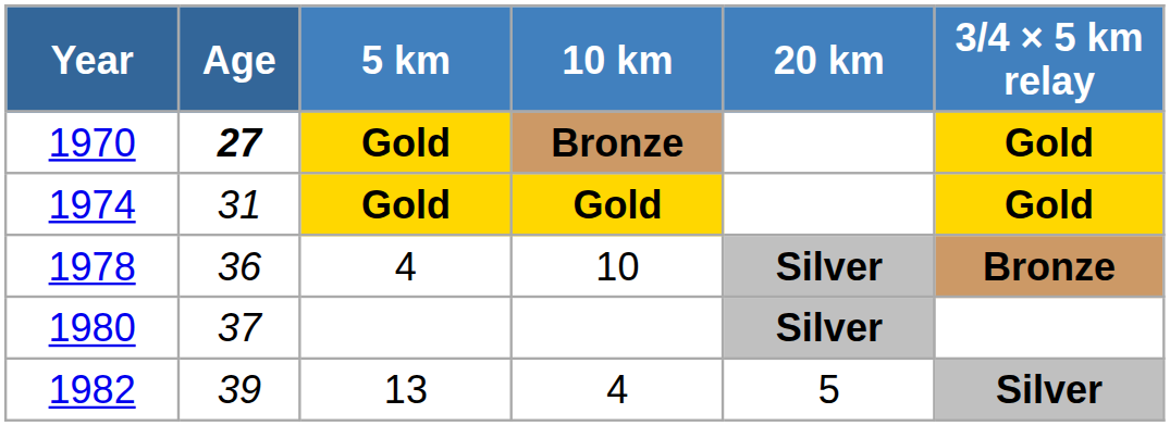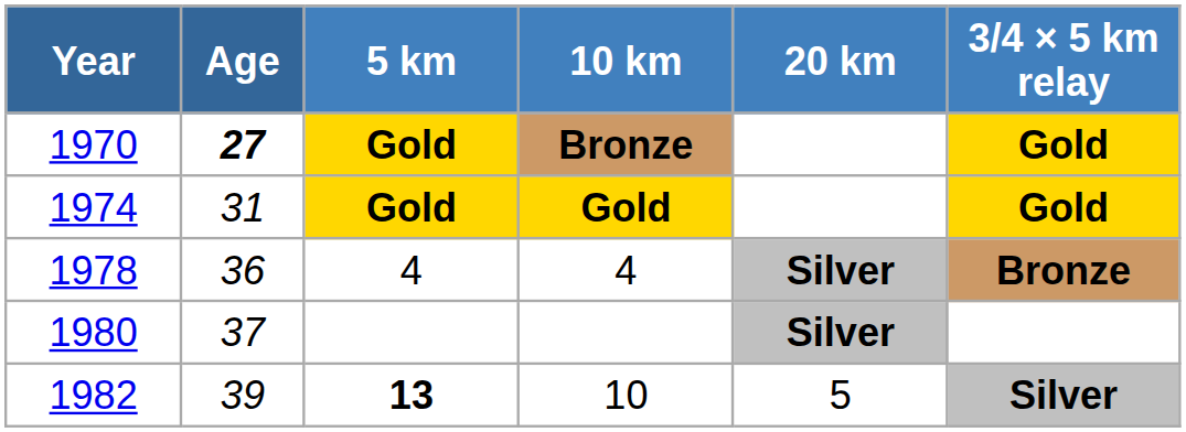1978 | 10 km: 10 -> 4
1982 | 5 km: normal -> bold
1982 | 10 km: 4 -> 10
